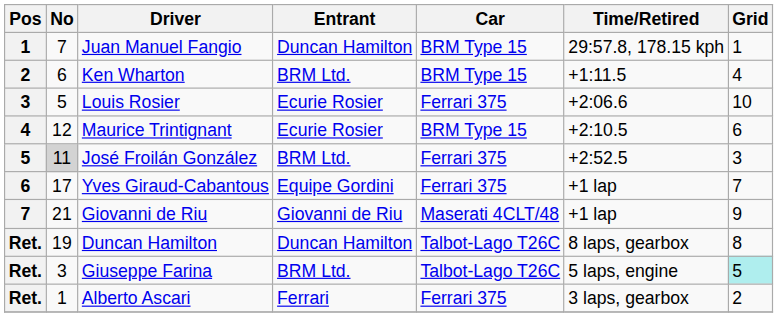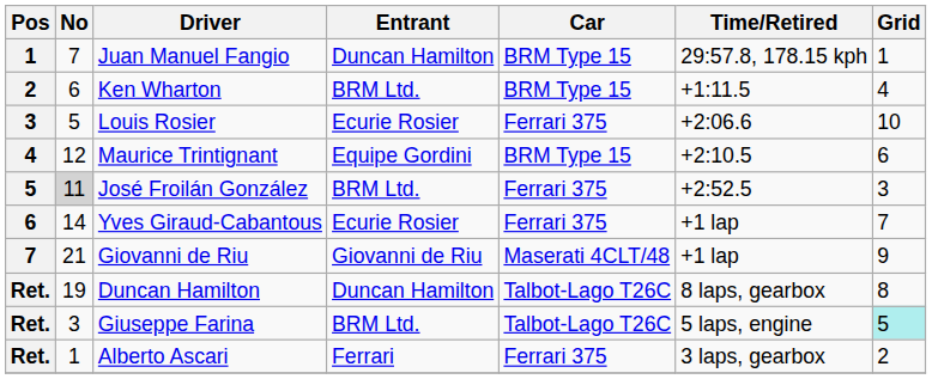Maurice Trintignant | Entrant: Ecurie Rosier -> Equipe Gordini
Yves Giraud-Cabantous | No: 17 -> 14
Yves Giraud-Cabantous | Entrant: Equipe Gordini -> Ecurie Rosier
